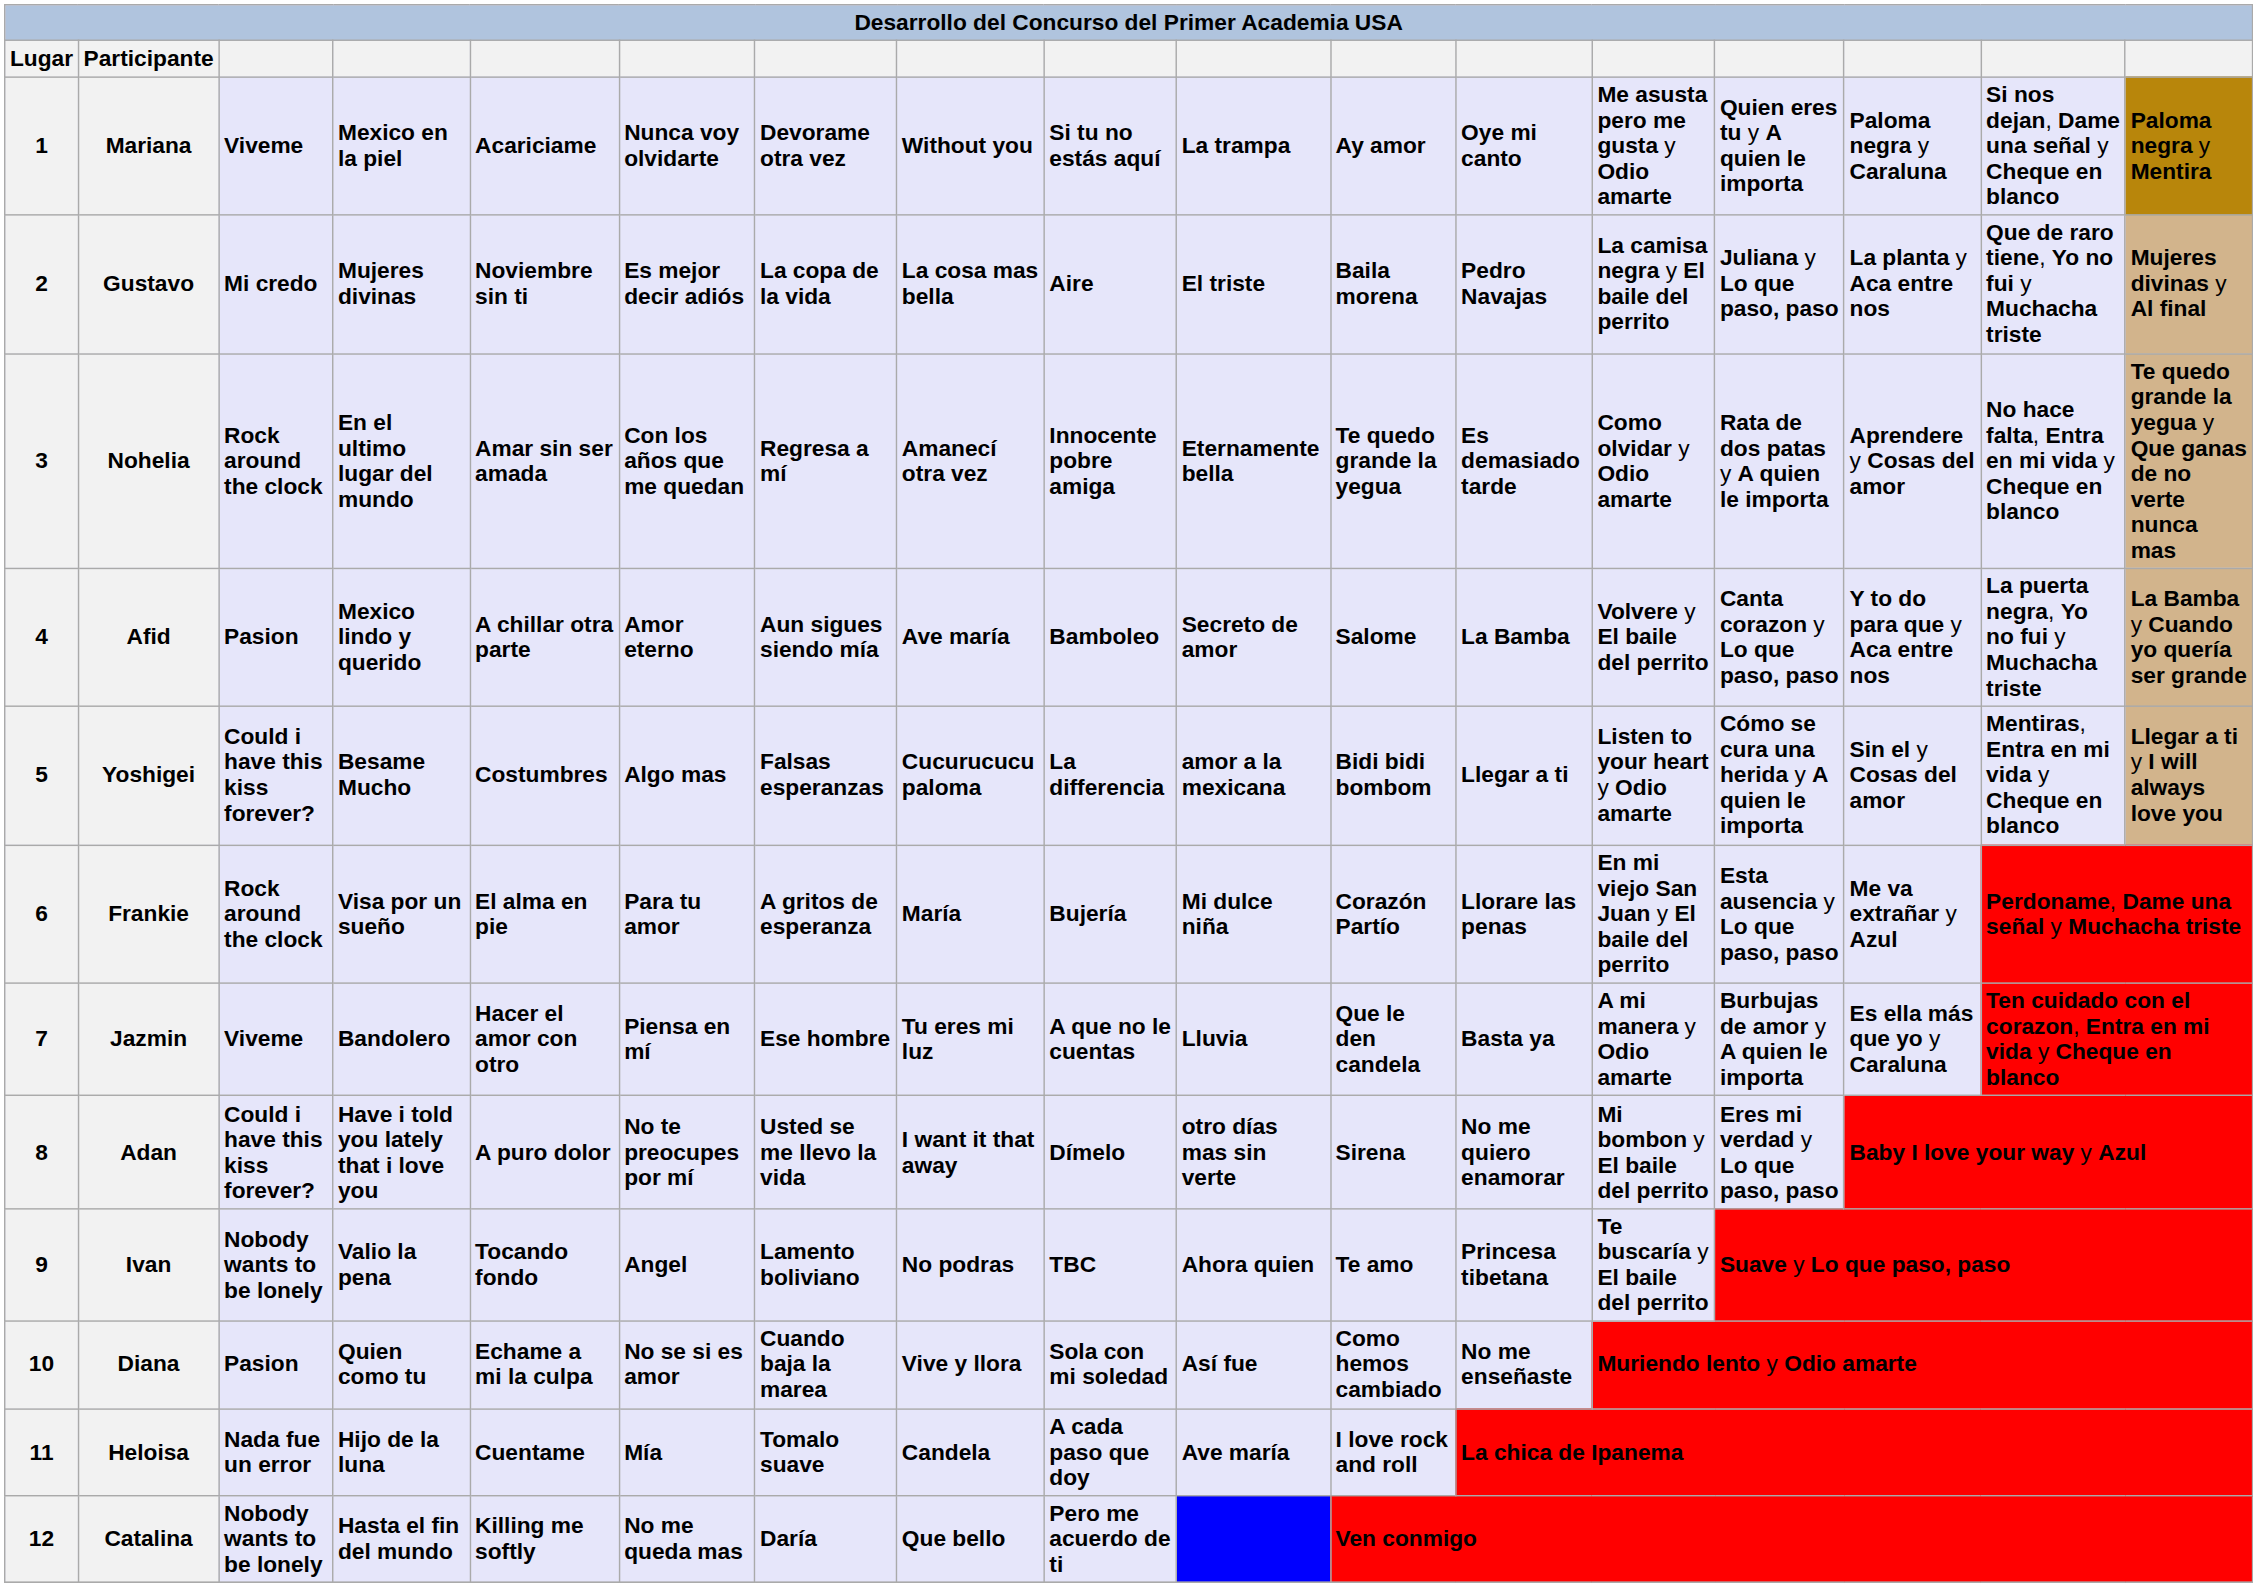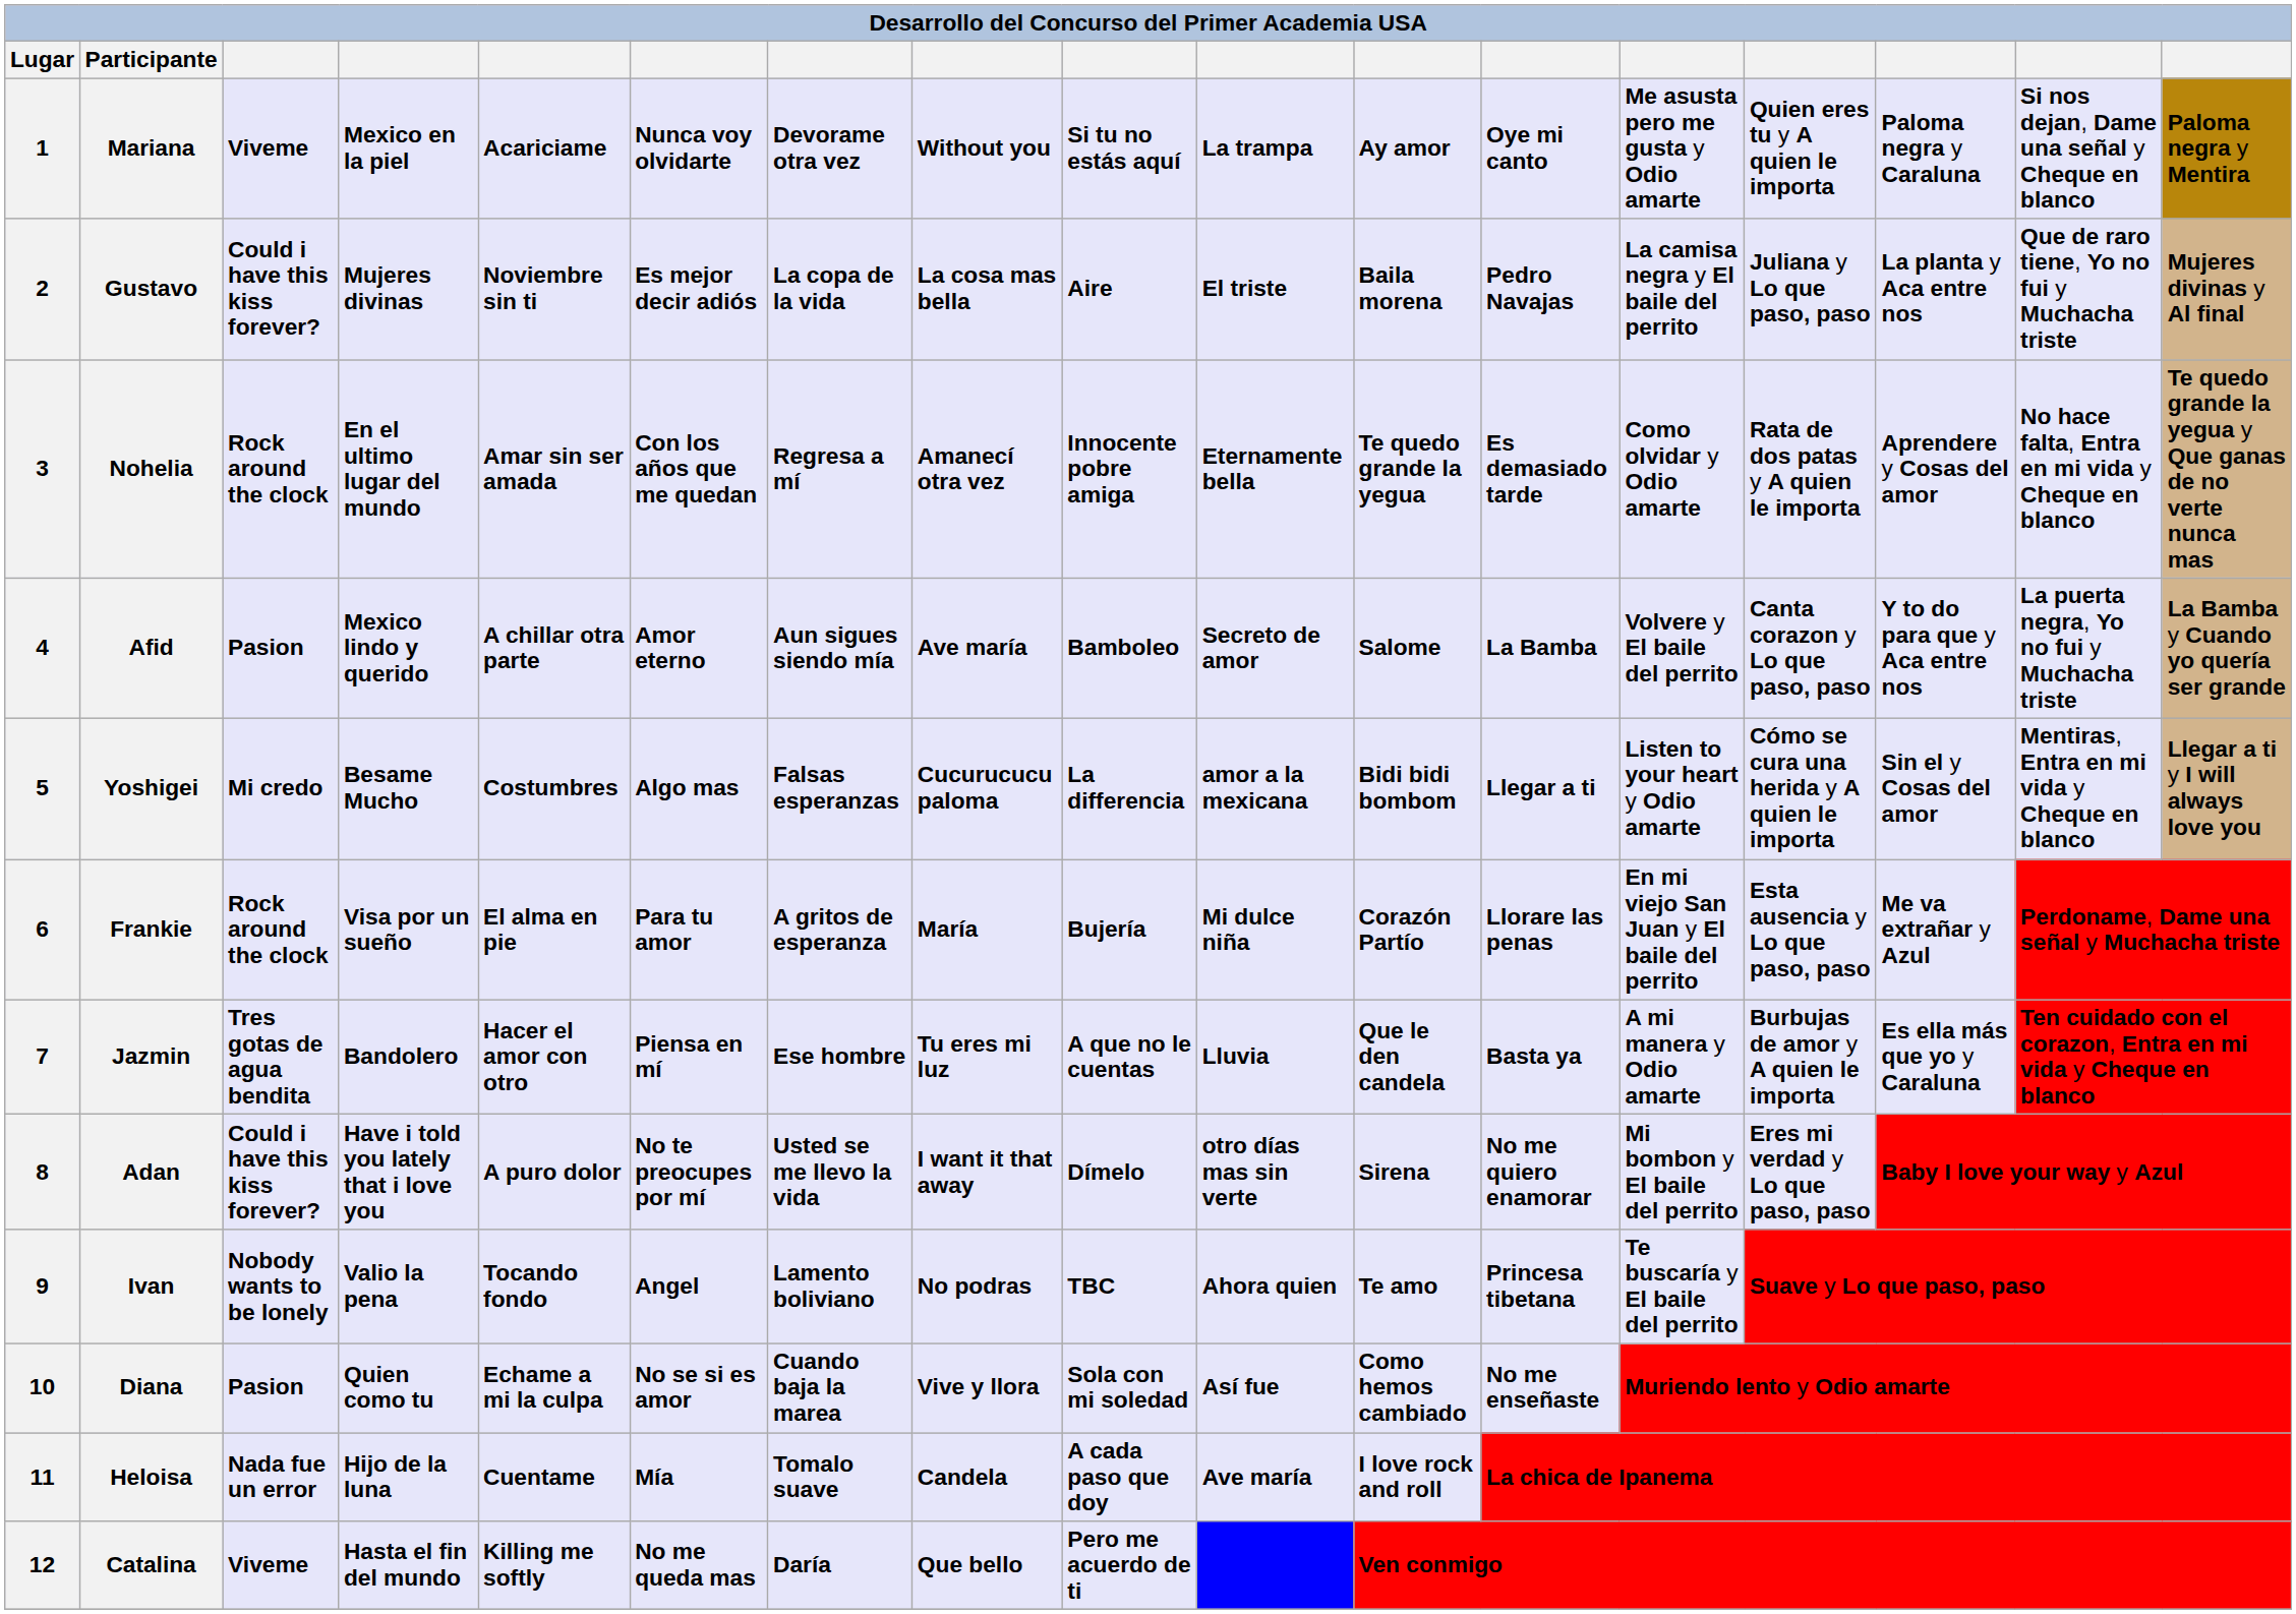Gustavo | column 3: Mi credo -> Could i have this kiss forever?
Yoshigei | column 3: Could i have this kiss forever? -> Mi credo
Jazmin | column 3: Viveme -> Tres gotas de agua bendita
Catalina | column 3: Nobody wants to be lonely -> Viveme
